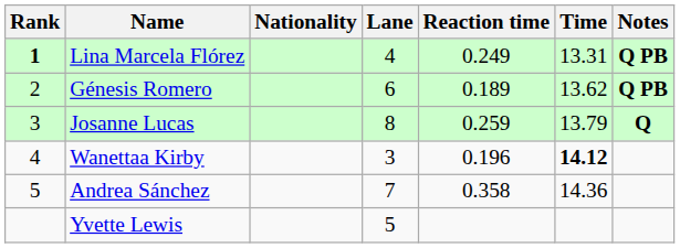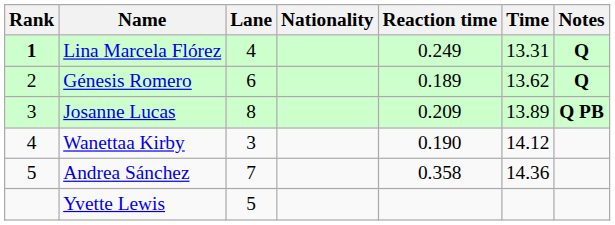columns swapped: Nationality <-> Lane
Lina Marcela Flórez | Notes: Q PB -> Q
Génesis Romero | Notes: Q PB -> Q
Josanne Lucas | Reaction time: 0.259 -> 0.209
Josanne Lucas | Time: 13.79 -> 13.89
Josanne Lucas | Notes: Q -> Q PB
Wanettaa Kirby | Reaction time: 0.196 -> 0.190
Wanettaa Kirby | Time: bold -> normal
